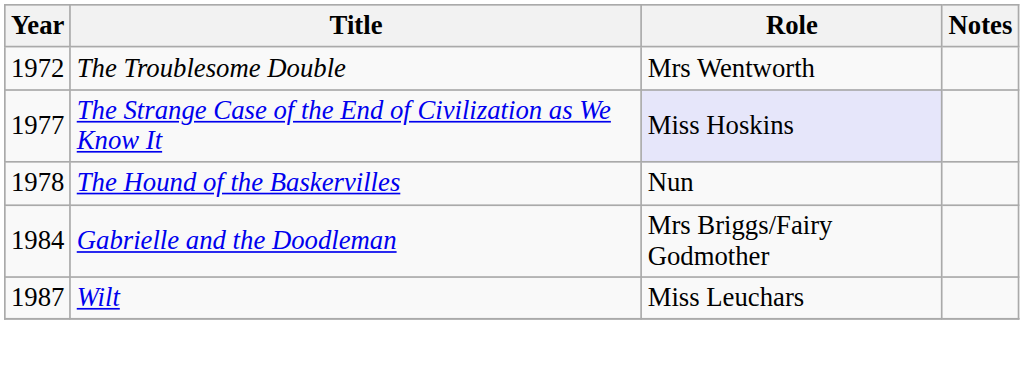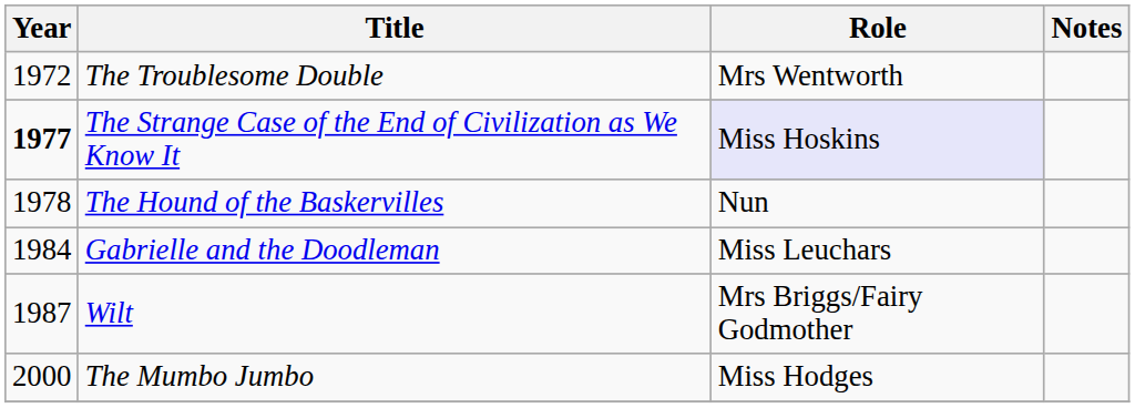The Strange Case of the End of Civilization as We Know It | Year: normal -> bold
Gabrielle and the Doodleman | Role: Mrs Briggs/Fairy Godmother -> Miss Leuchars
Wilt | Role: Miss Leuchars -> Mrs Briggs/Fairy Godmother
+ row: 2000 | The Mumbo Jumbo | Miss Hodges
